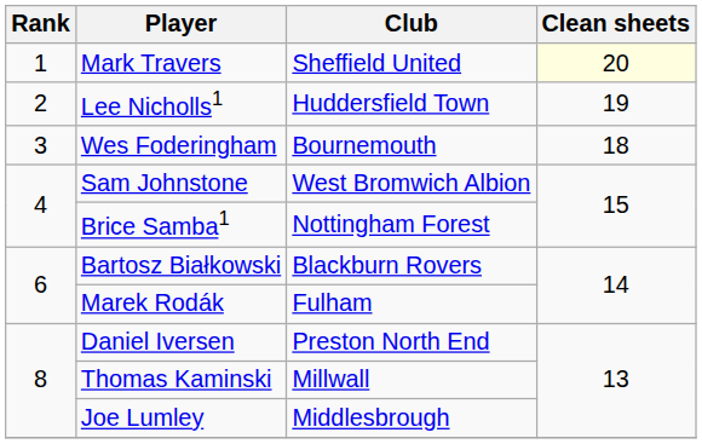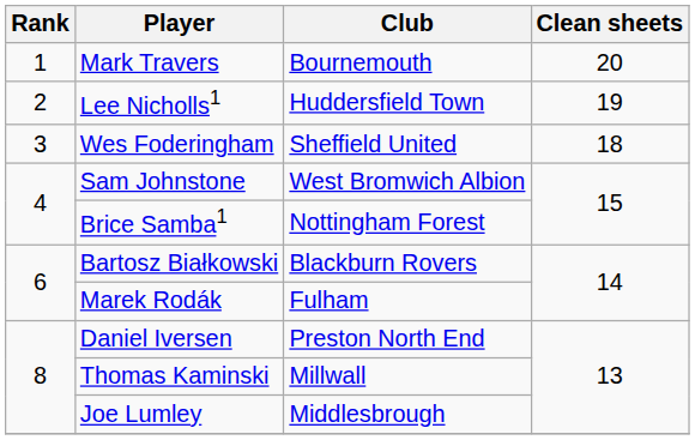Mark Travers | Club: Sheffield United -> Bournemouth
Mark Travers | Clean sheets: lightyellow background -> no background
Wes Foderingham | Club: Bournemouth -> Sheffield United
